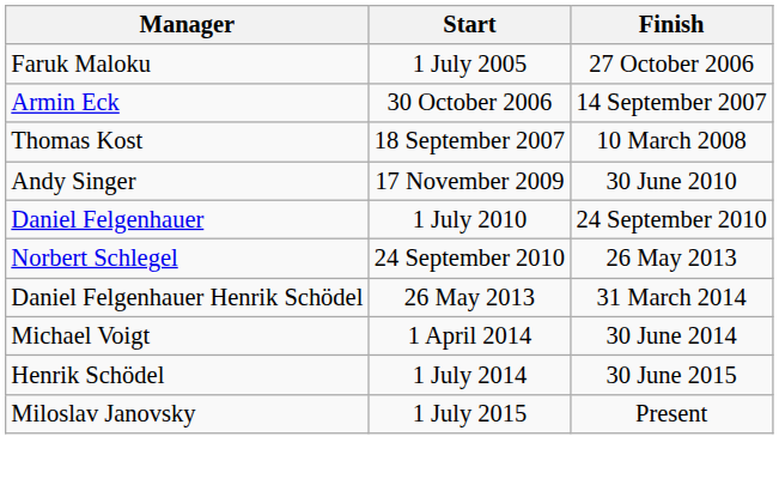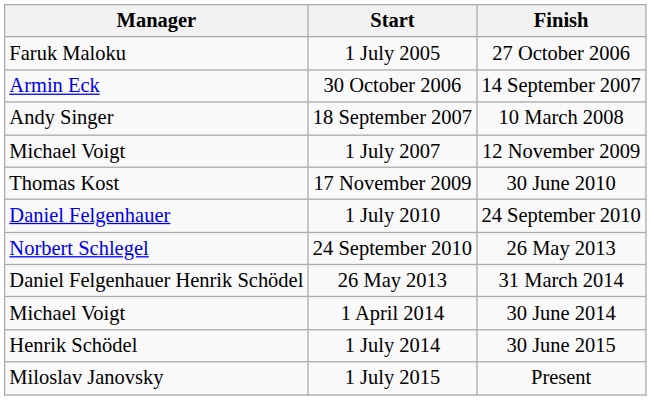18 September 2007 | Manager: Thomas Kost -> Andy Singer
+ row: Michael Voigt | 1 July 2007 | 12 November 2009
17 November 2009 | Manager: Andy Singer -> Thomas Kost
